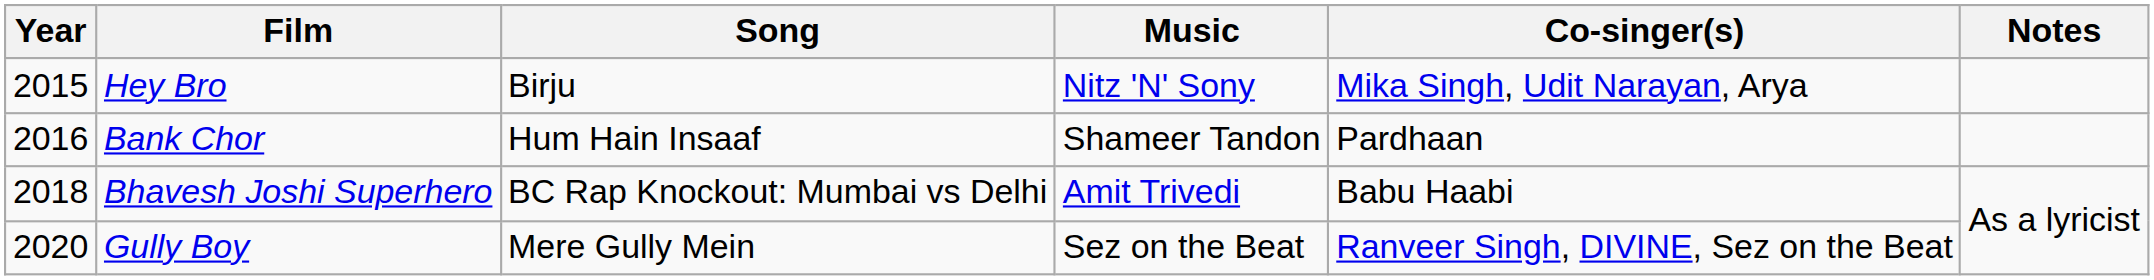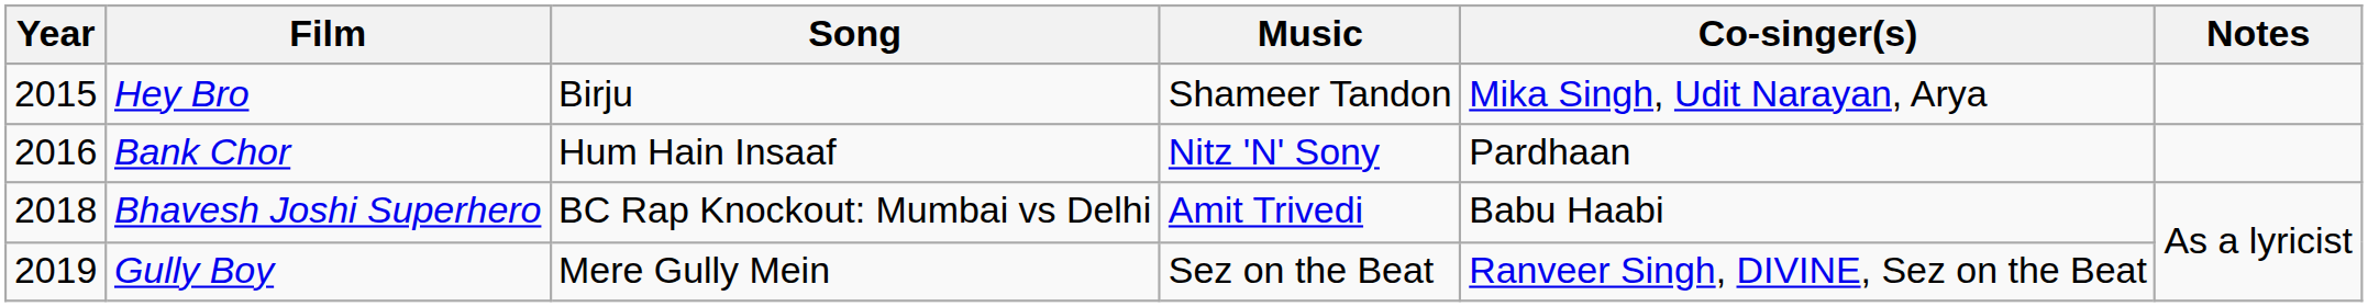Hey Bro | Music: Nitz 'N' Sony -> Shameer Tandon
Bank Chor | Music: Shameer Tandon -> Nitz 'N' Sony
Gully Boy | Year: 2020 -> 2019
